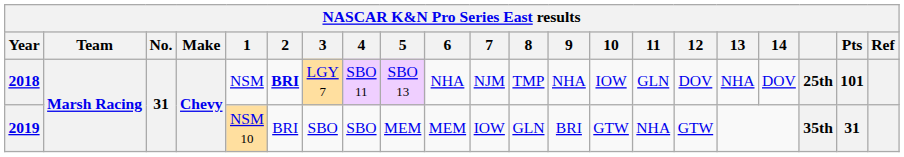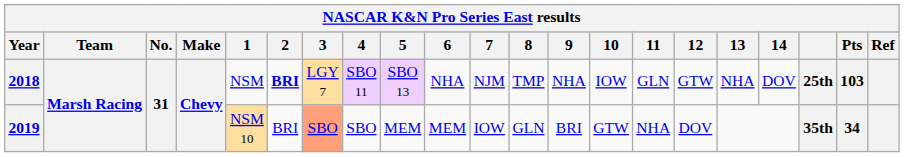2018 | 12: DOV -> GTW
2018 | Pts: 101 -> 103
2019 | 3: no background -> lightsalmon background
2019 | 12: GTW -> DOV
2019 | Pts: 31 -> 34
